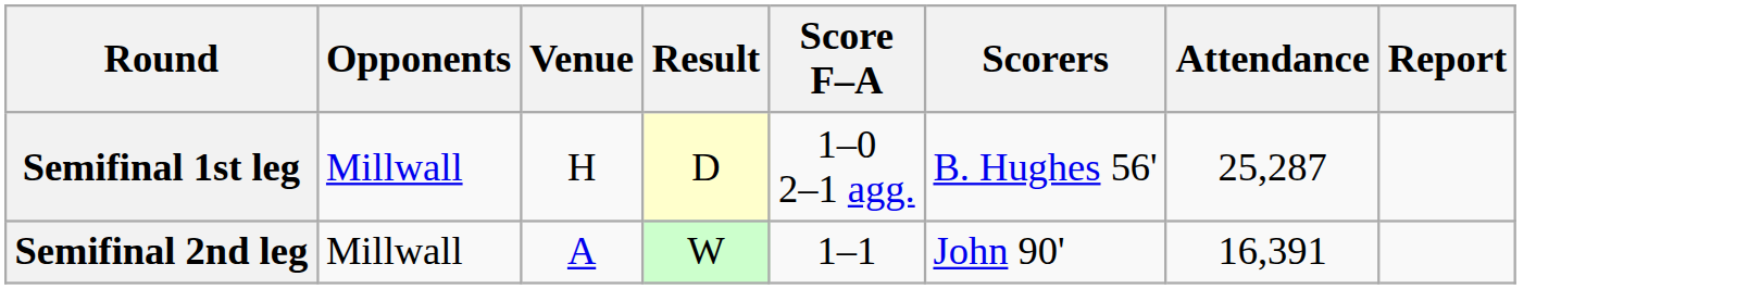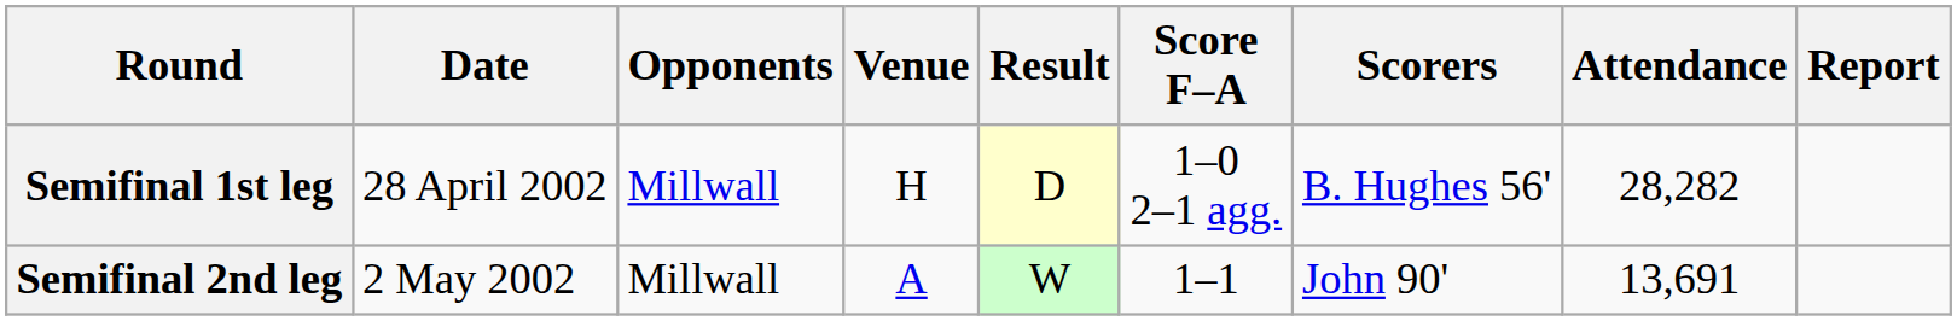+ column: Date | 28 April 2002 | 2 May 2002
Semifinal 1st leg | Attendance: 25,287 -> 28,282
Semifinal 2nd leg | Attendance: 16,391 -> 13,691
